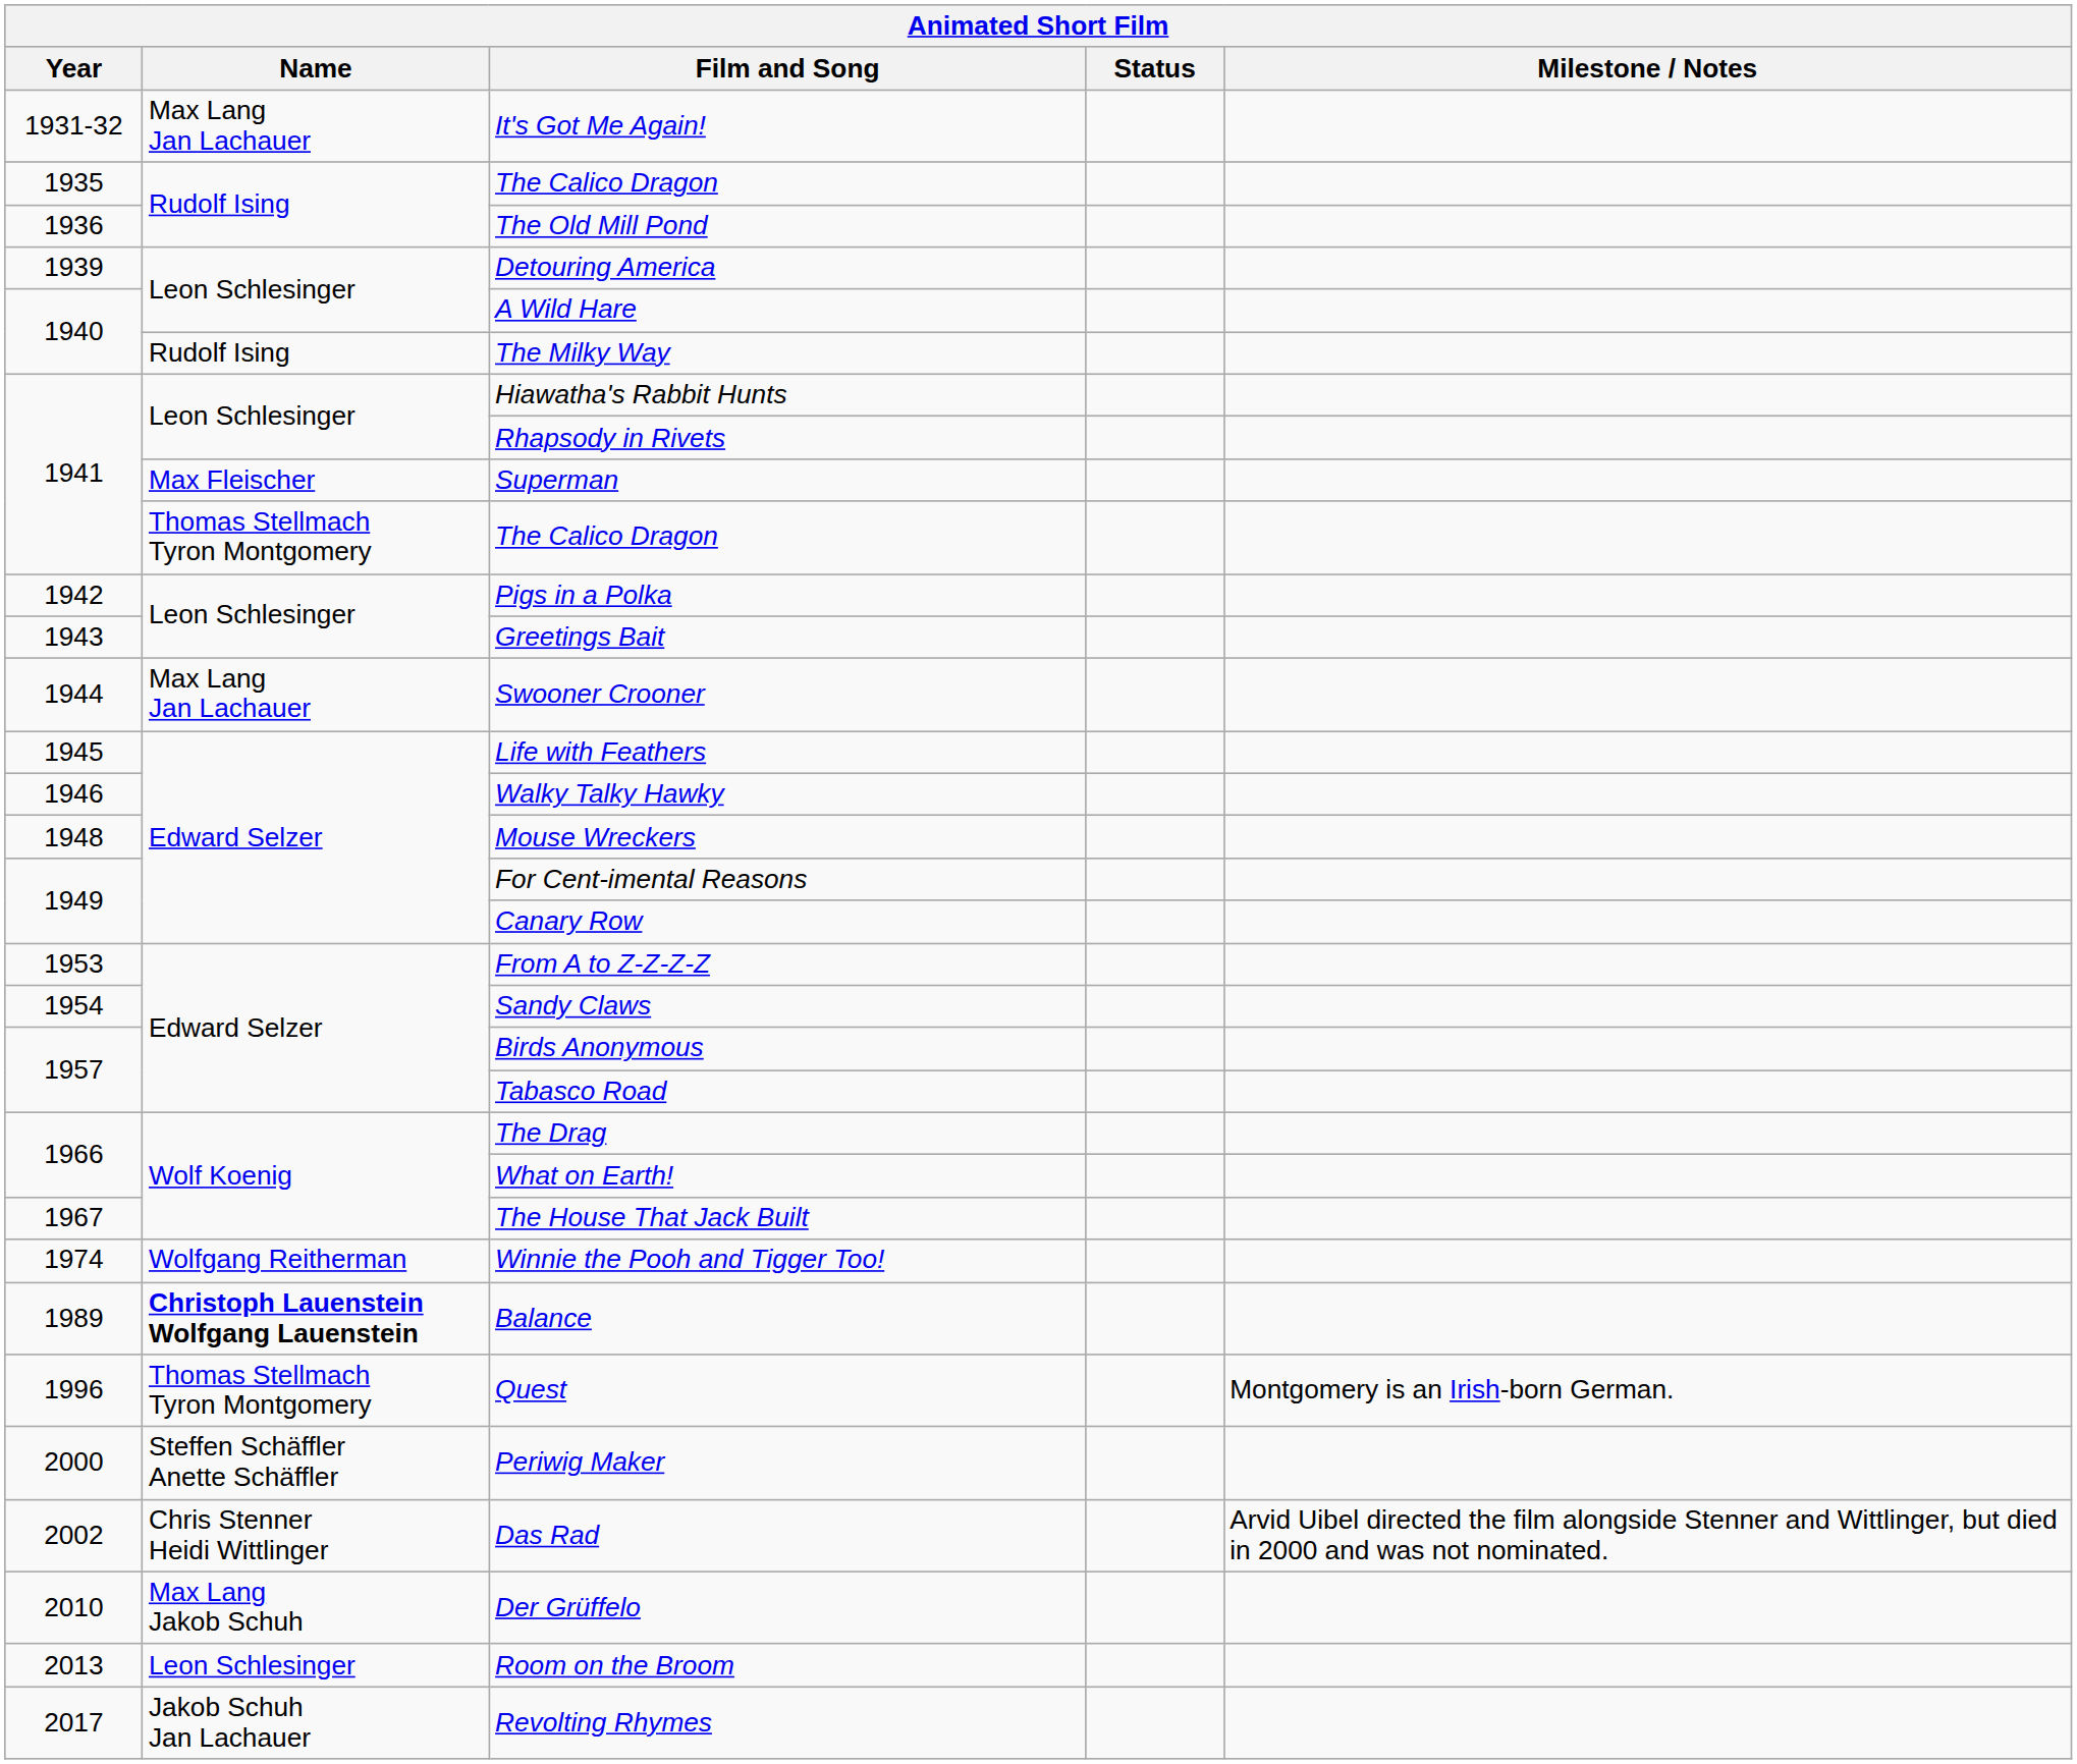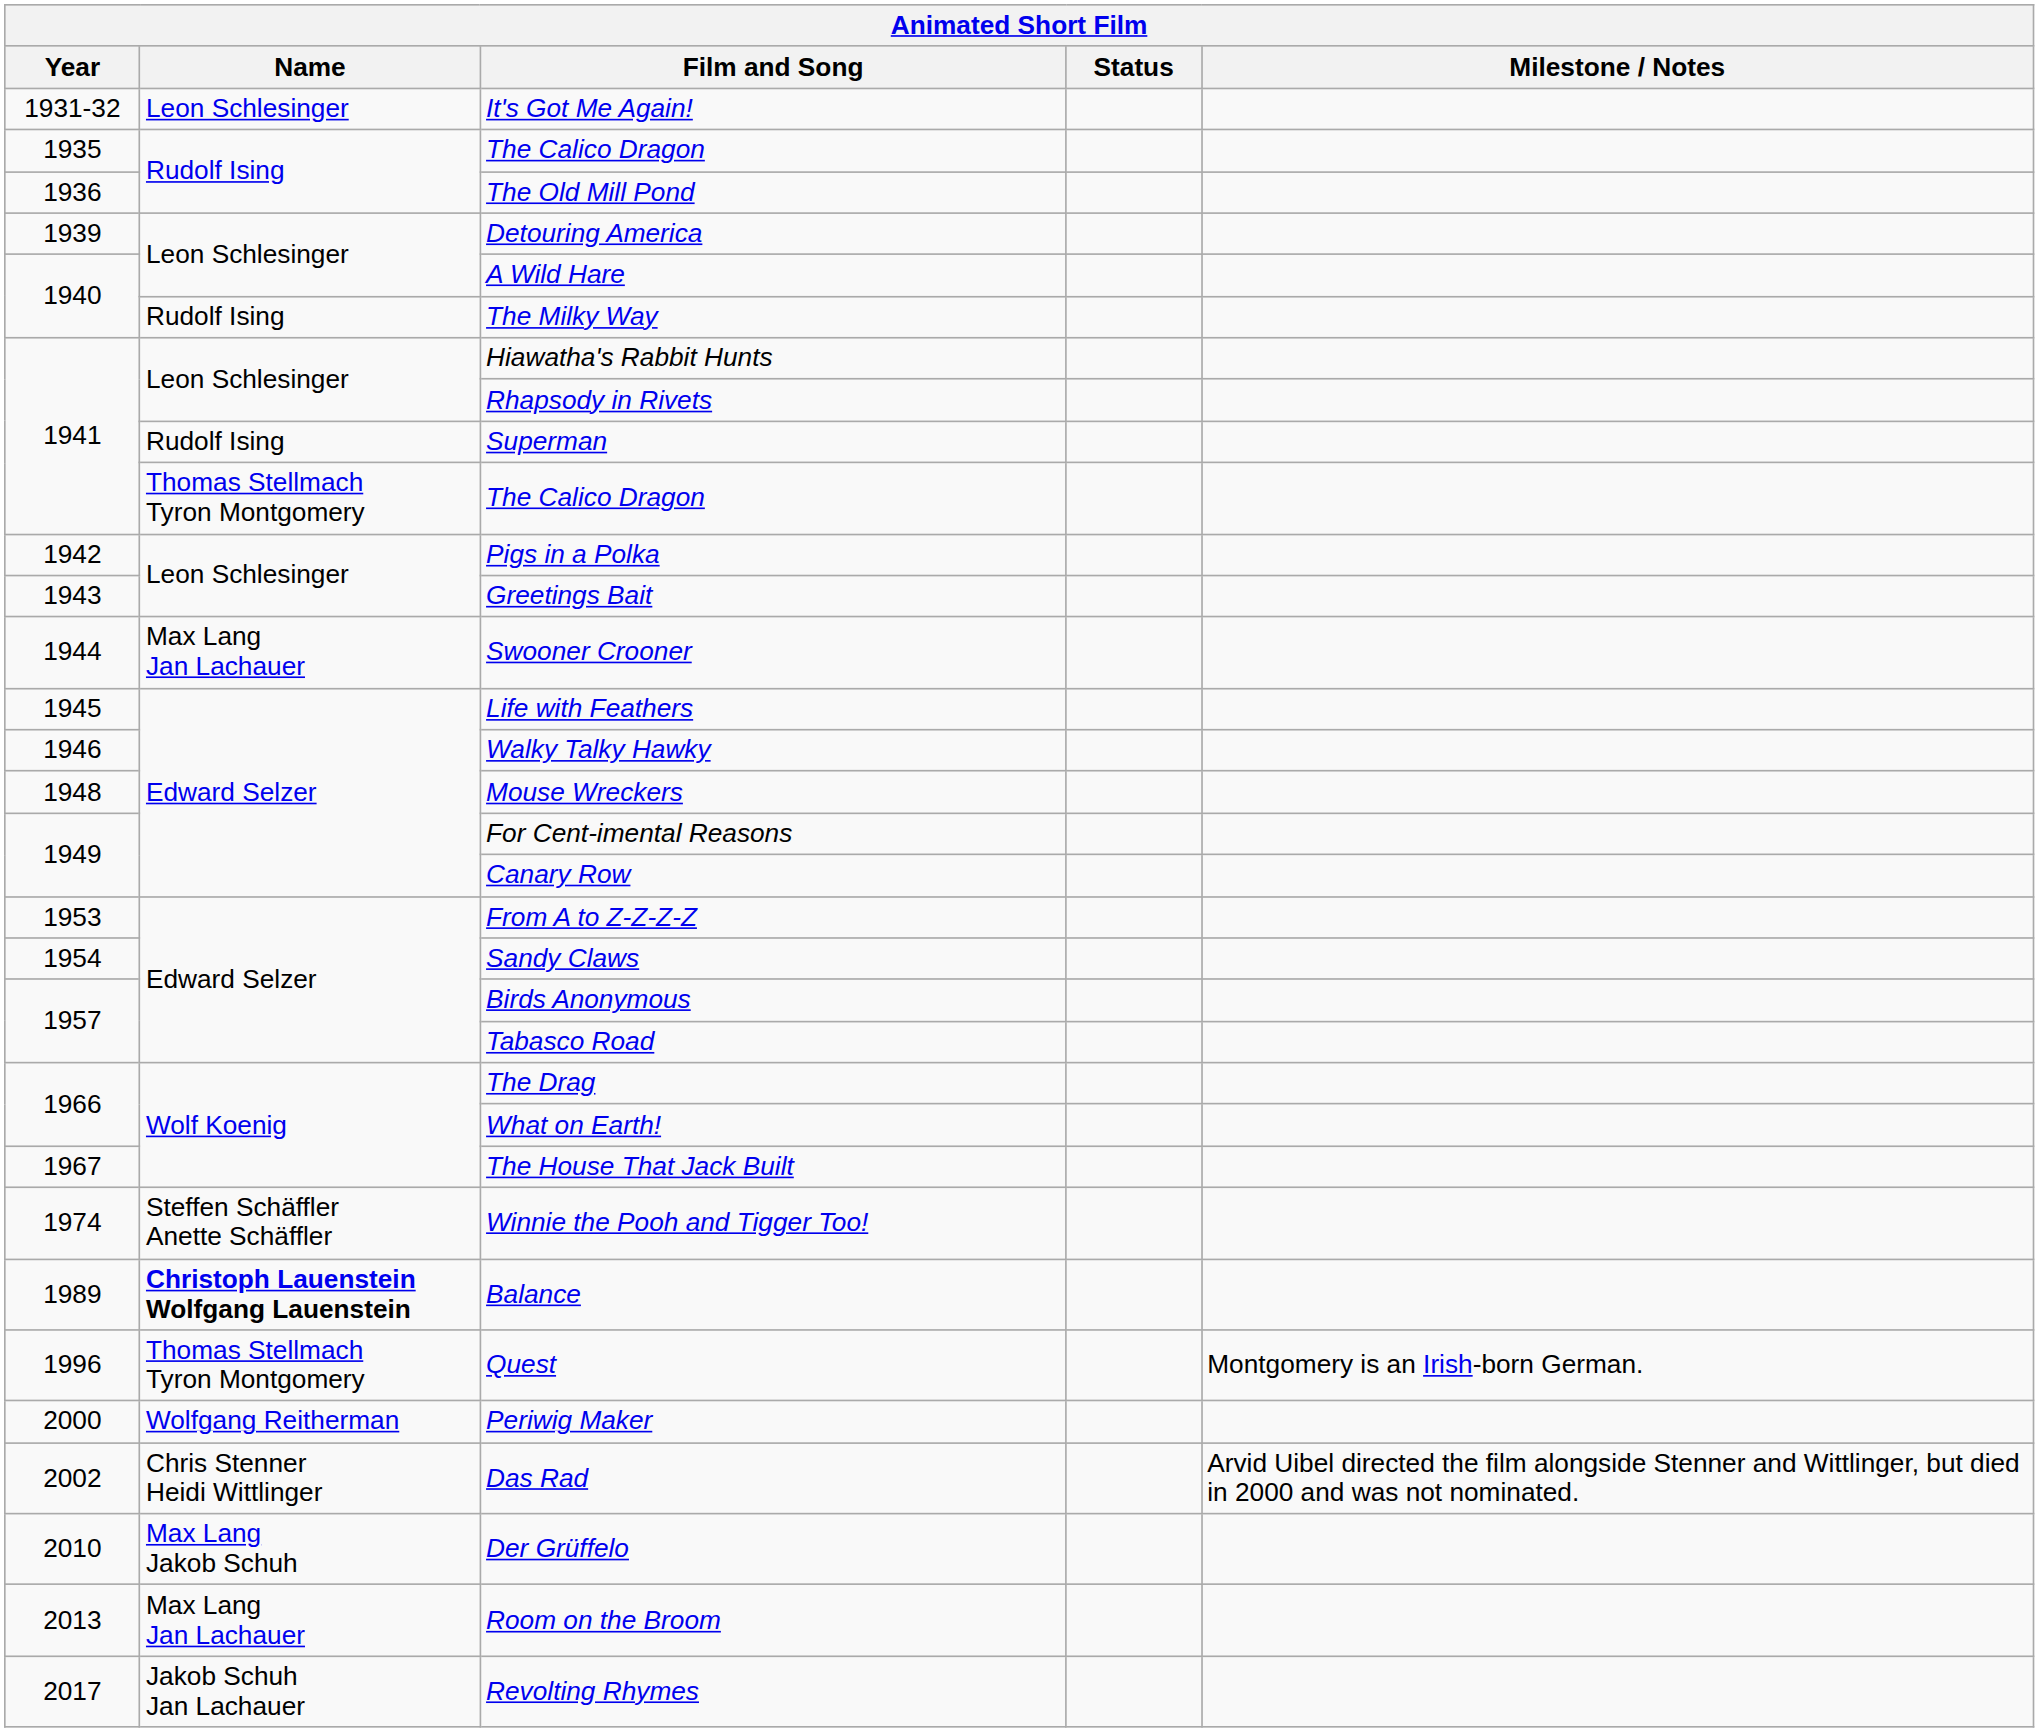It's Got Me Again! | Name: Max Lang Jan Lachauer -> Leon Schlesinger
Superman | Name: Max Fleischer -> Rudolf Ising
Winnie the Pooh and Tigger Too! | Name: Wolfgang Reitherman -> Steffen Schäffler Anette Schäffler
Periwig Maker | Name: Steffen Schäffler Anette Schäffler -> Wolfgang Reitherman
Room on the Broom | Name: Leon Schlesinger -> Max Lang Jan Lachauer
